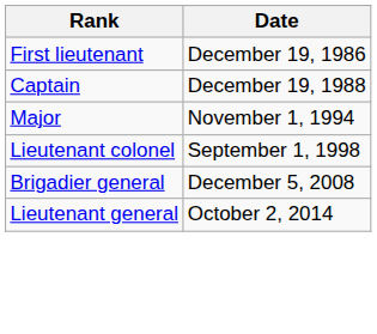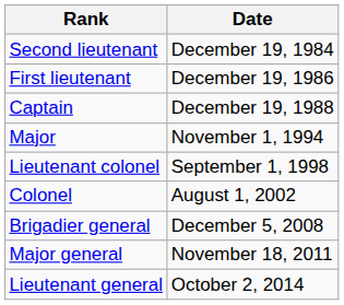+ row: Second lieutenant | December 19, 1984
+ row: Colonel | August 1, 2002
+ row: Major general | November 18, 2011
